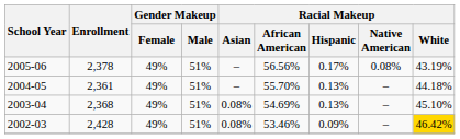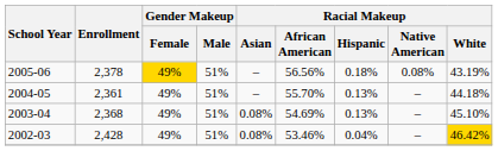2005-06 | Gender Makeup / Female: no background -> gold background
2005-06 | Racial Makeup / Hispanic: 0.17% -> 0.18%
2002-03 | Racial Makeup / Hispanic: 0.09% -> 0.04%
